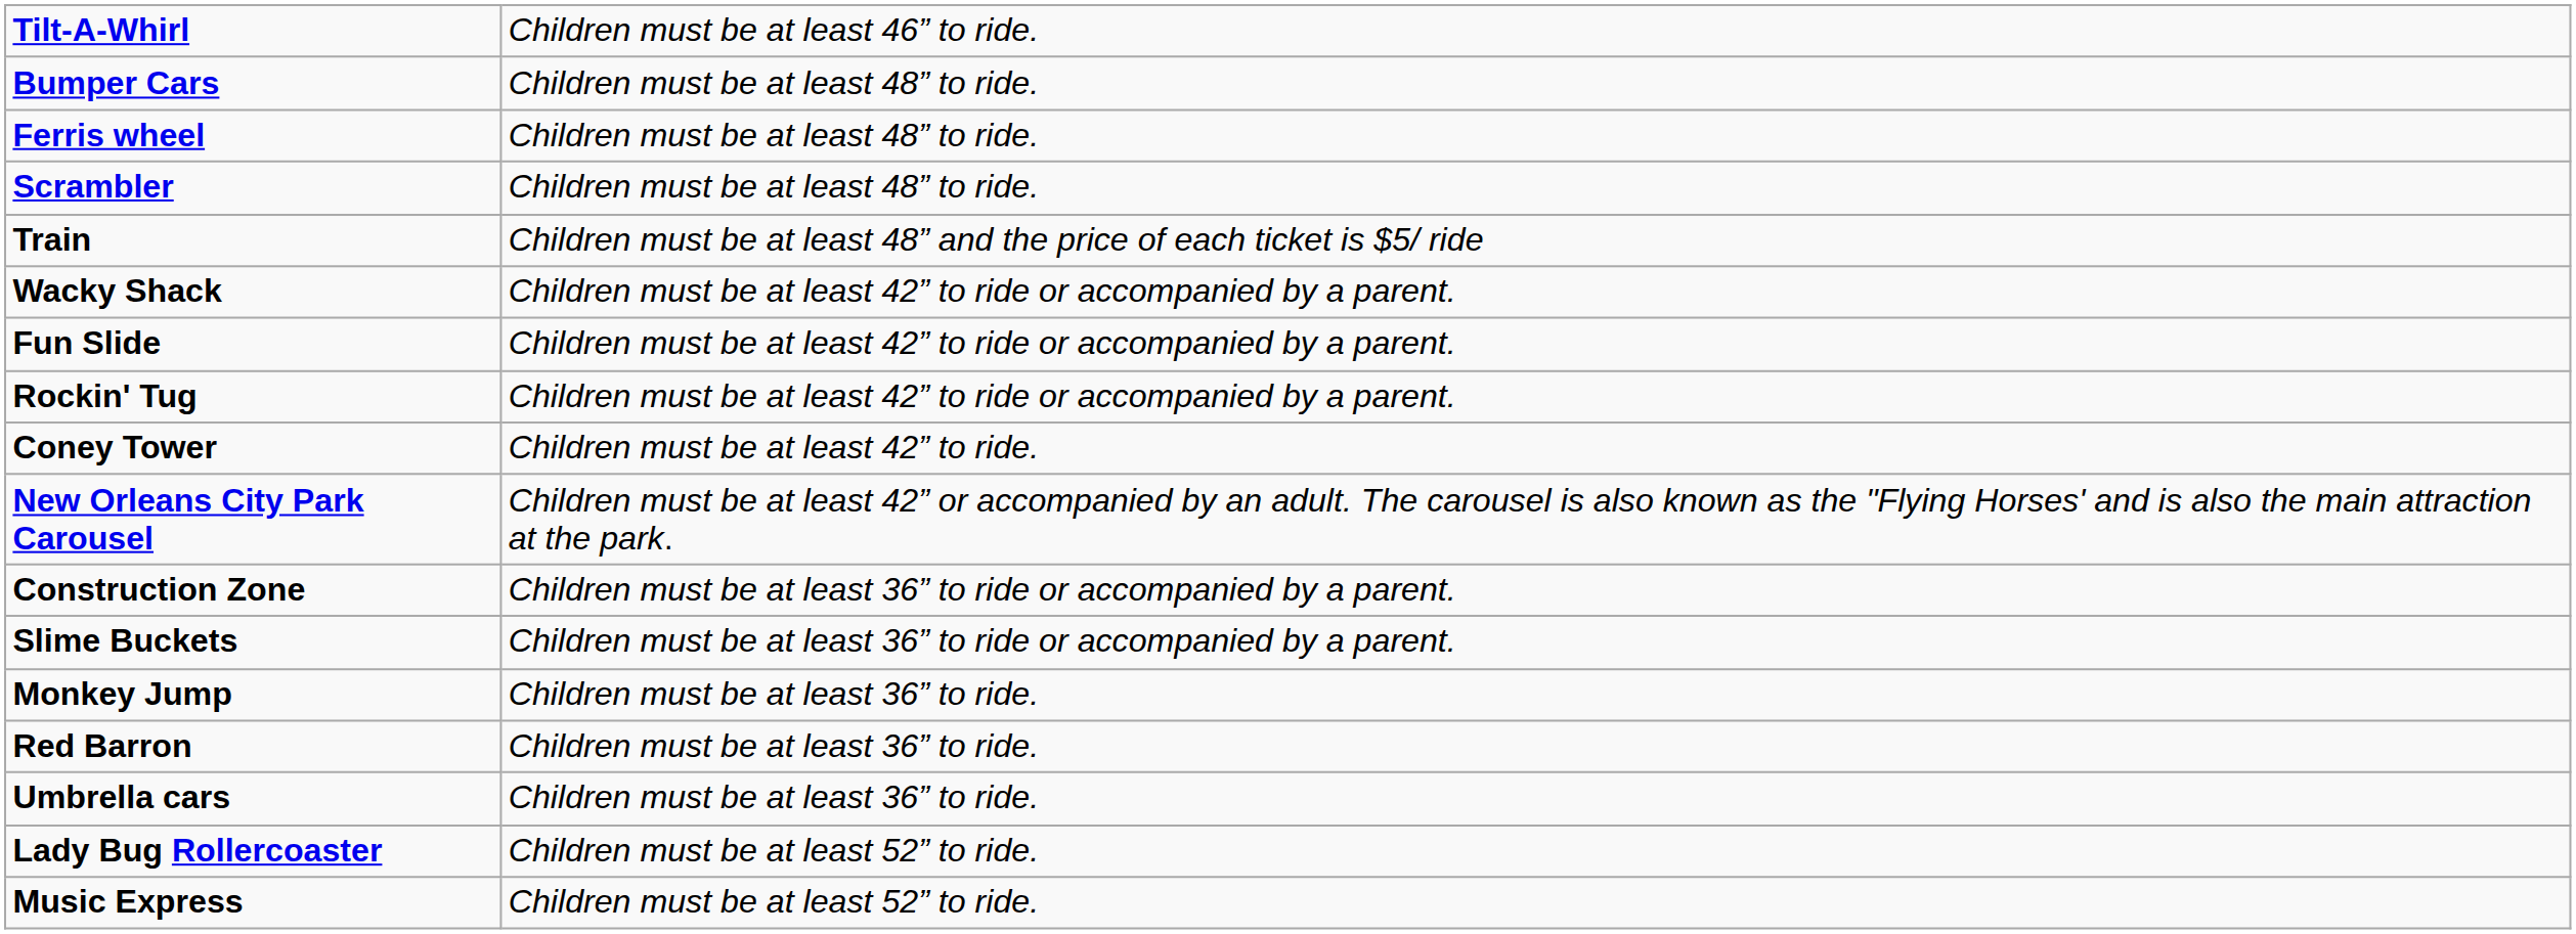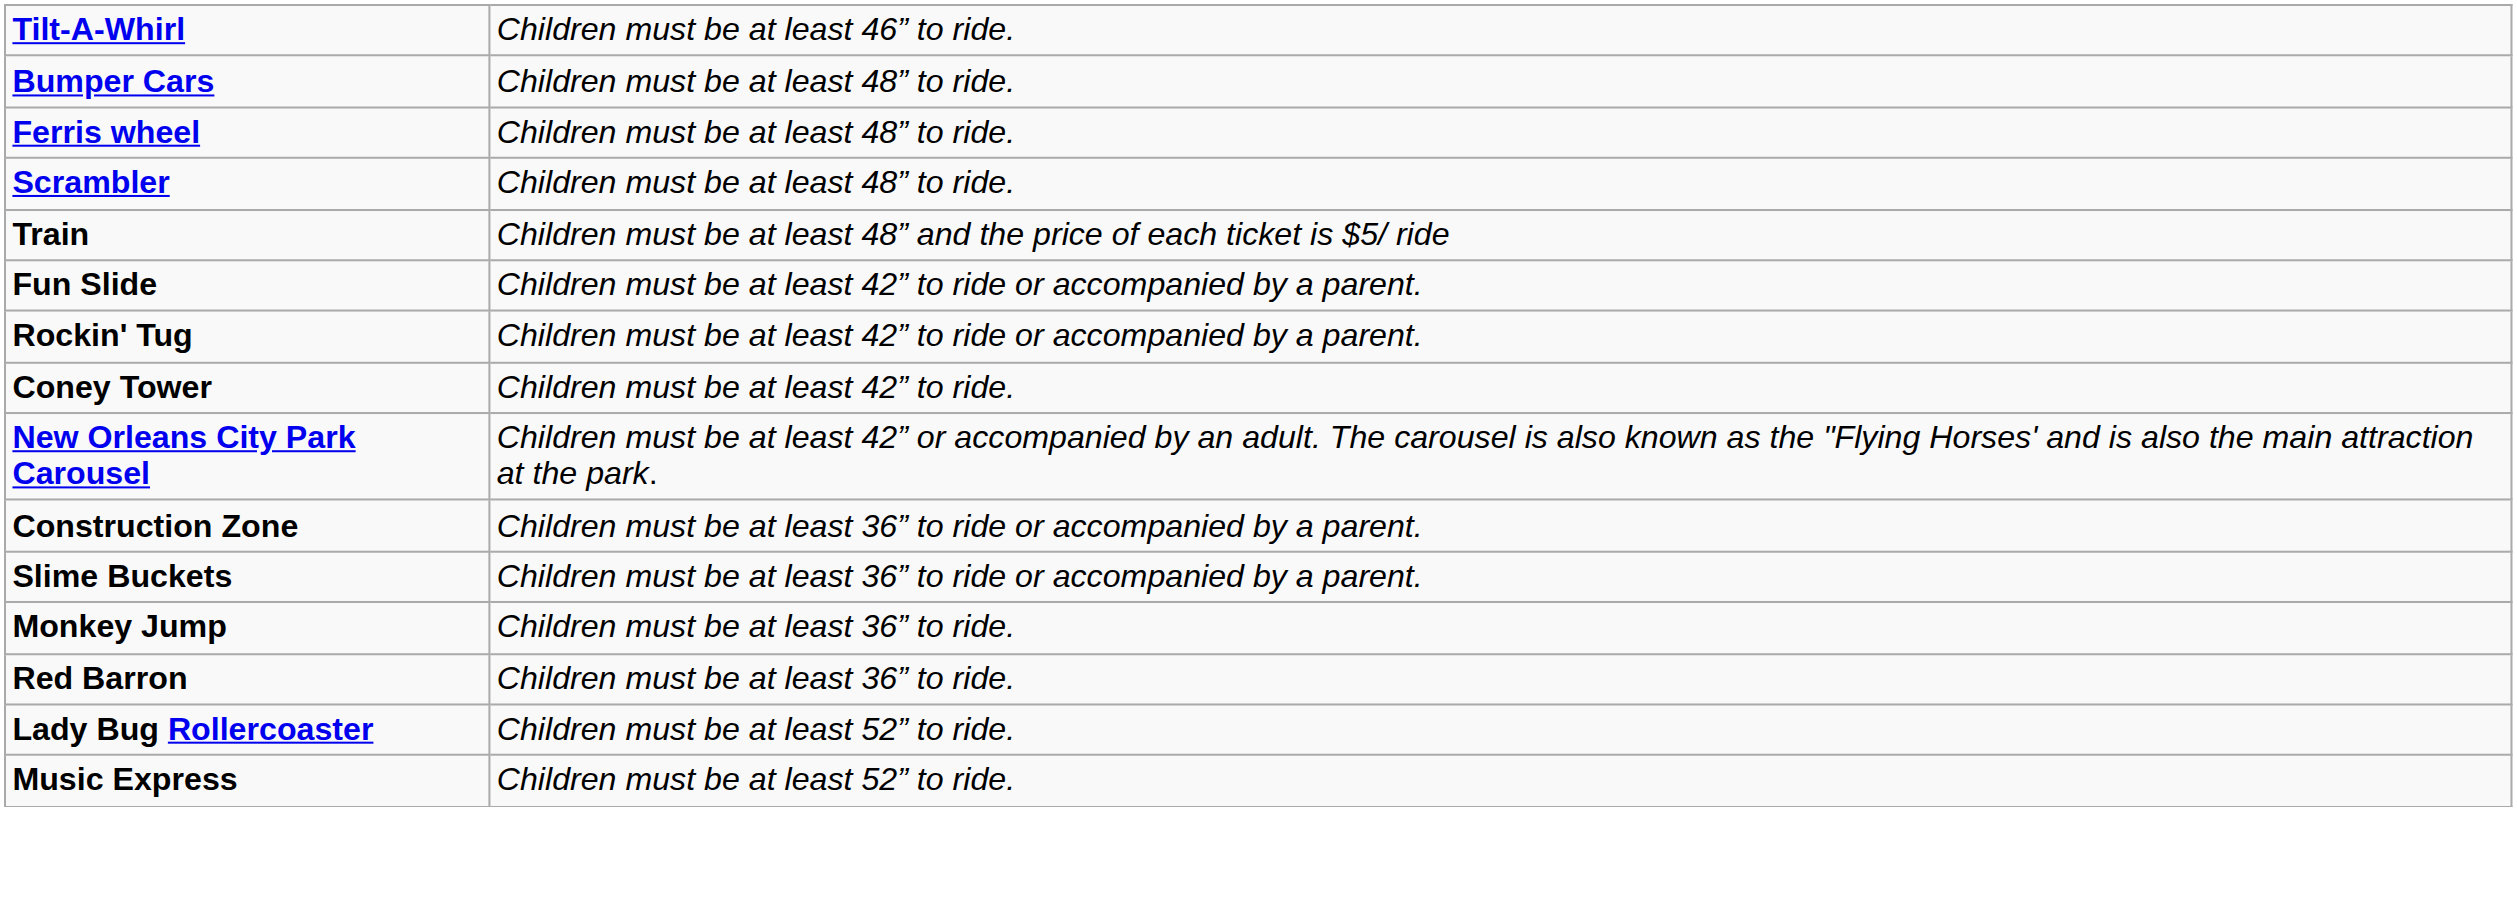- row: Wacky Shack | Children must be at least 42” to ride or accompanied by a parent.
- row: Umbrella cars | Children must be at least 36” to ride.
